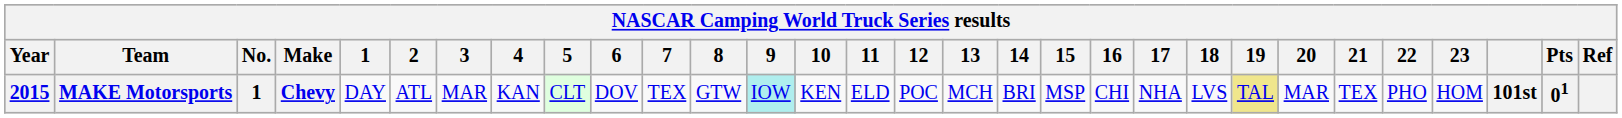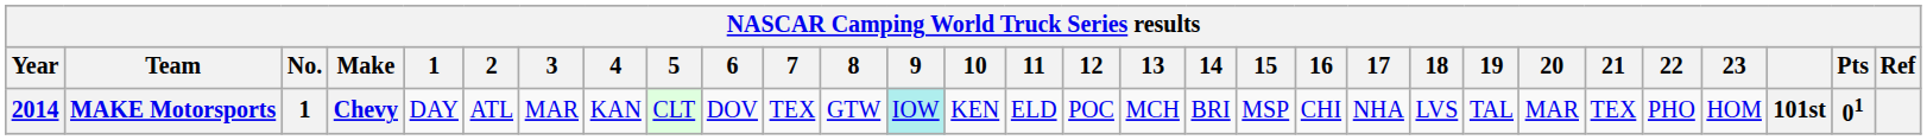MAKE Motorsports | Year: 2015 -> 2014
MAKE Motorsports | 19: khaki background -> no background
